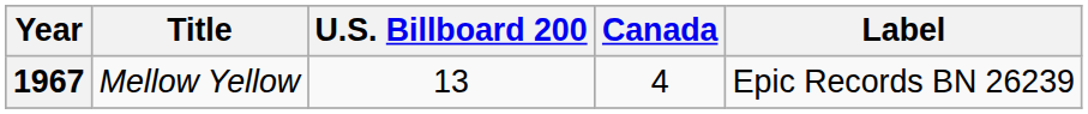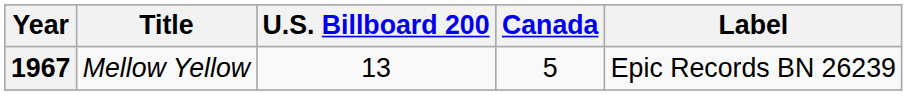1967 | Canada: 4 -> 5
